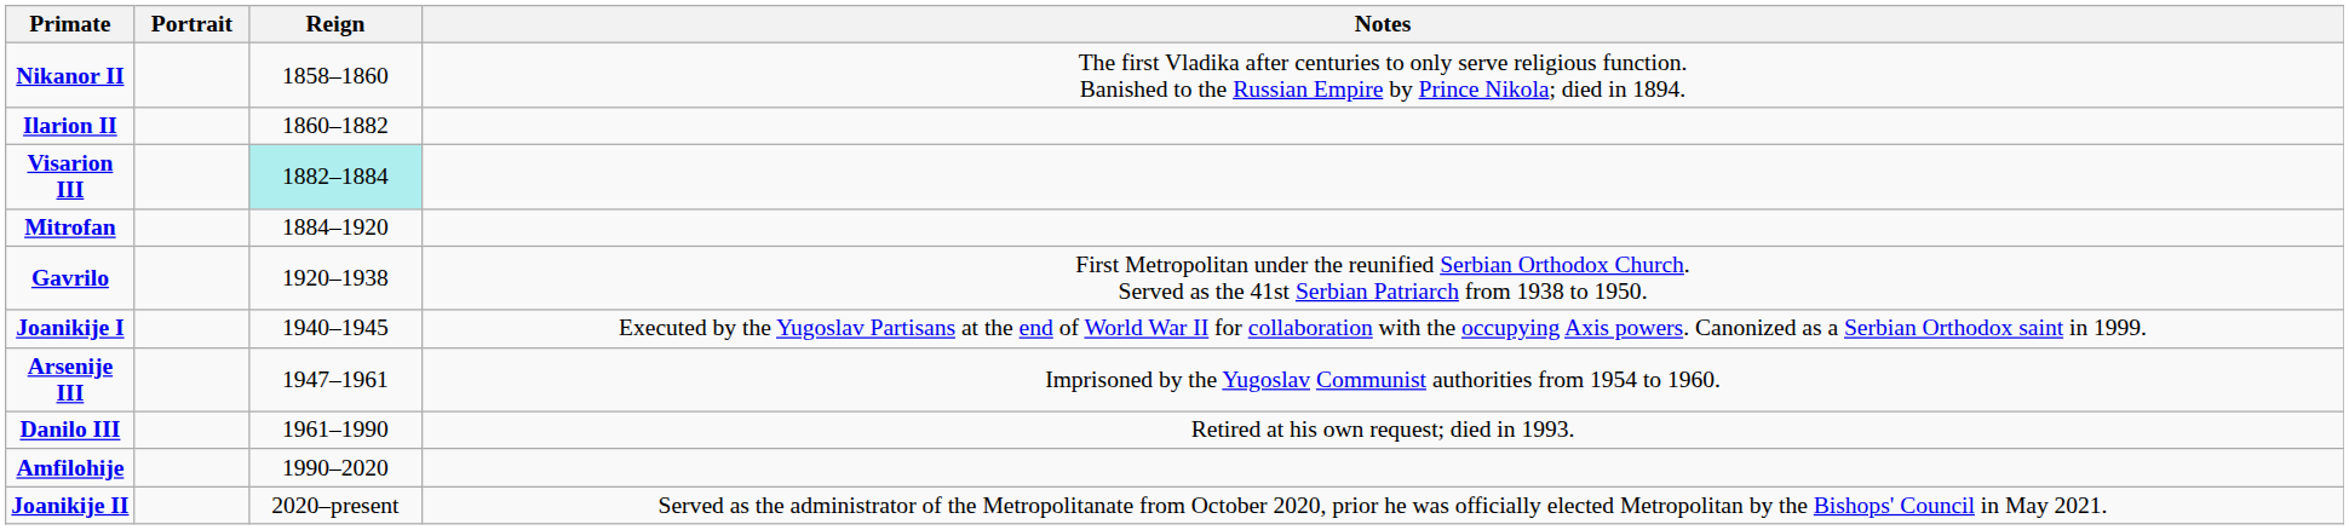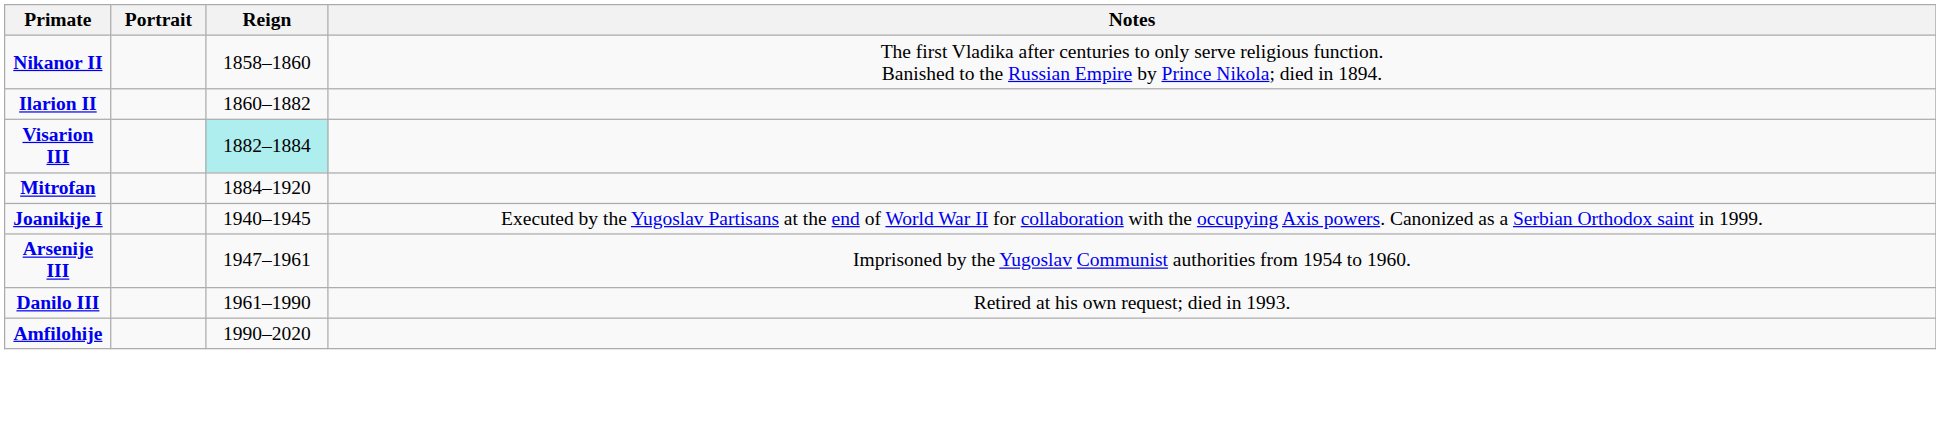- row: Gavrilo | 1920–1938 | First Metropolitan under the reunified Serbian Orthodox Church. Served as the 41st Serbian Patriarch from 1938 to 1950.
- row: Joanikije II | 2020–present | Served as the administrator of the Metropolitanate from October 2020, prior he was officially elected Metropolitan by the Bishops' Council in May 2021.
